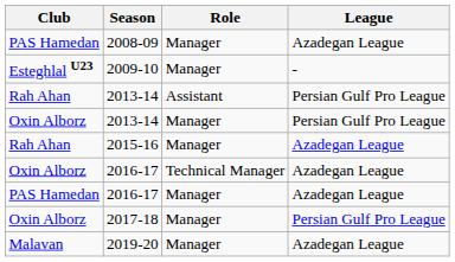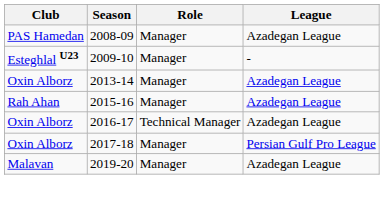- row: Rah Ahan | 2013-14 | Assistant | Persian Gulf Pro League
2013-14 / Manager | League: Persian Gulf Pro League -> Azadegan League
- row: PAS Hamedan | 2016-17 | Manager | Azadegan League
